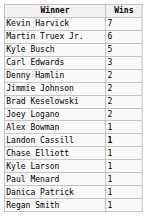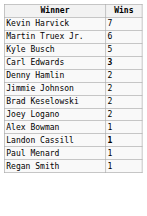Carl Edwards | Wins: normal -> bold
- row: Chase Elliott | 1
- row: Kyle Larson | 1
- row: Danica Patrick | 1
